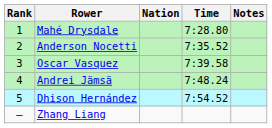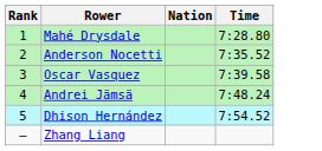- column: Notes
